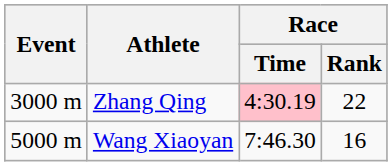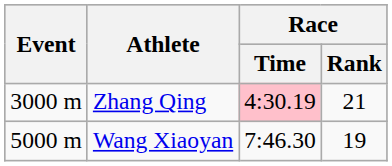Zhang Qing | Race / Rank: 22 -> 21
Wang Xiaoyan | Race / Rank: 16 -> 19
